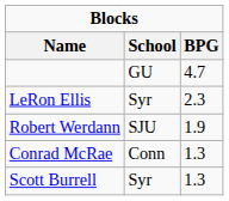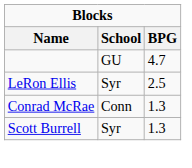LeRon Ellis | BPG: 2.3 -> 2.5
- row: Robert Werdann | SJU | 1.9
